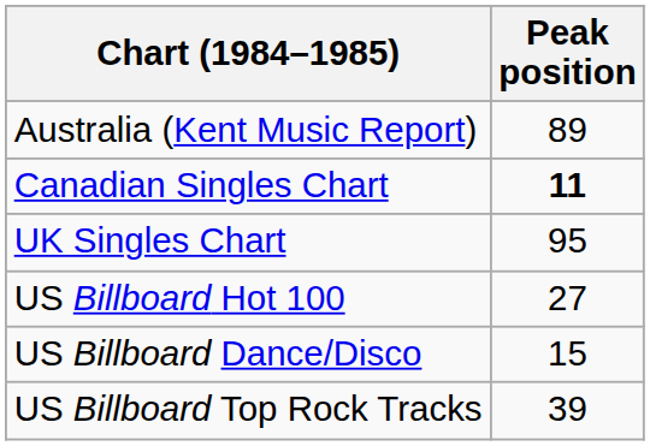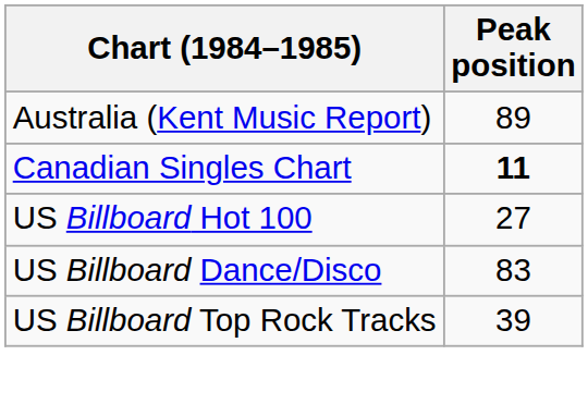- row: UK Singles Chart | 95
US Billboard Dance/Disco | Peak position: 15 -> 83
